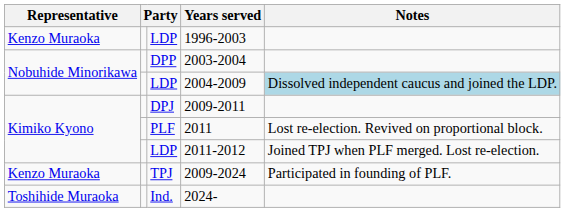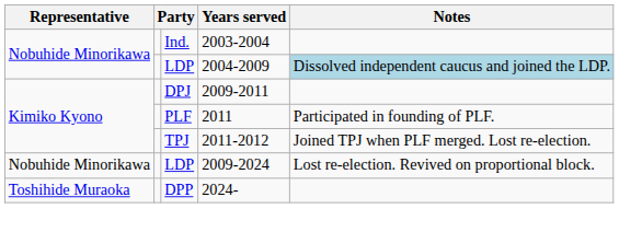- row: Kenzo Muraoka | LDP | 1996-2003
2003-2004 | column 3: DPP -> Ind.
2011 | Notes: Lost re-election. Revived on proportional block. -> Participated in founding of PLF.
2011-2012 | column 3: LDP -> TPJ
2009-2024 | Representative: Kenzo Muraoka -> Nobuhide Minorikawa
2009-2024 | column 3: TPJ -> LDP
2009-2024 | Notes: Participated in founding of PLF. -> Lost re-election. Revived on proportional block.
2024- | column 3: Ind. -> DPP
